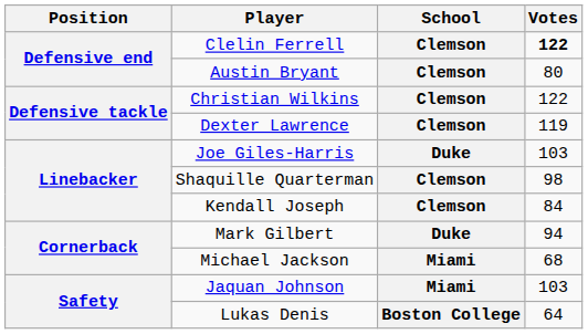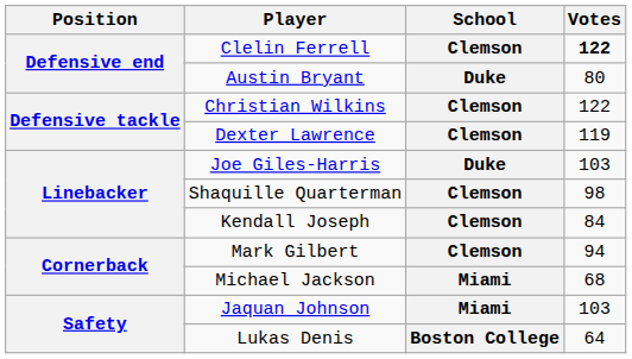Austin Bryant | School: Clemson -> Duke
Mark Gilbert | School: Duke -> Clemson
